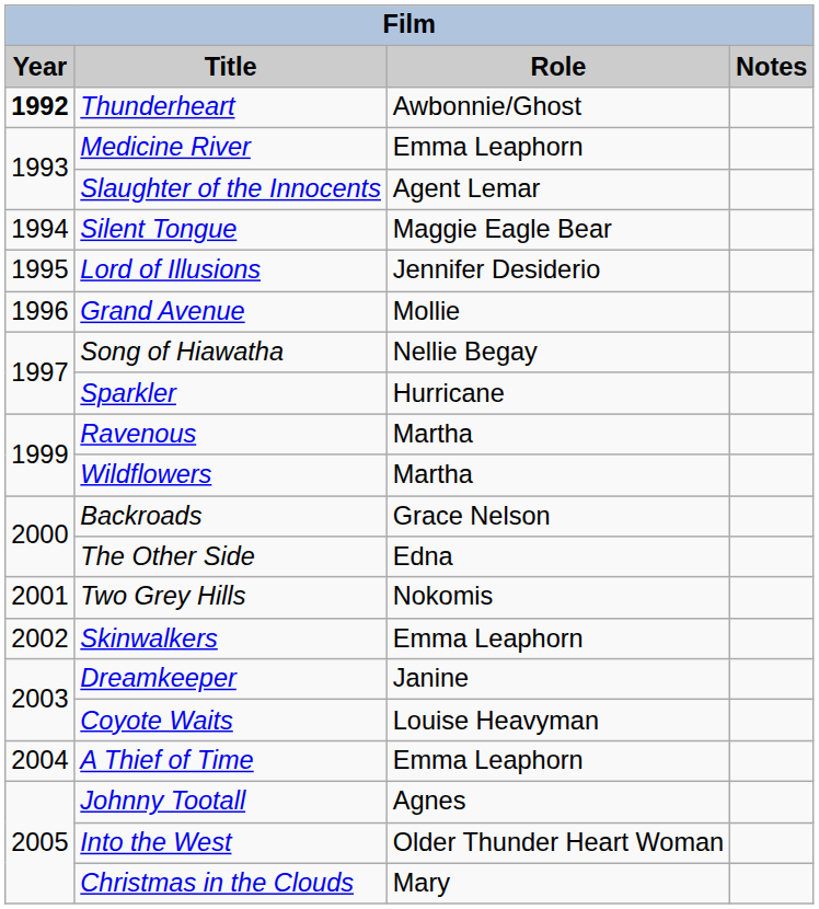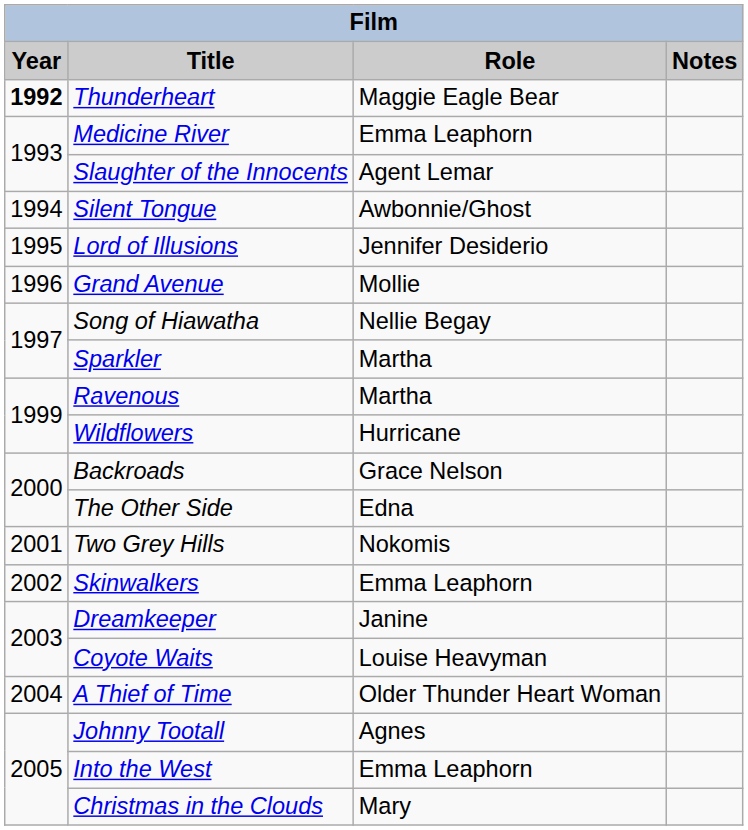Thunderheart | Role: Awbonnie/Ghost -> Maggie Eagle Bear
Silent Tongue | Role: Maggie Eagle Bear -> Awbonnie/Ghost
Sparkler | Role: Hurricane -> Martha
Wildflowers | Role: Martha -> Hurricane
A Thief of Time | Role: Emma Leaphorn -> Older Thunder Heart Woman
Into the West | Role: Older Thunder Heart Woman -> Emma Leaphorn
